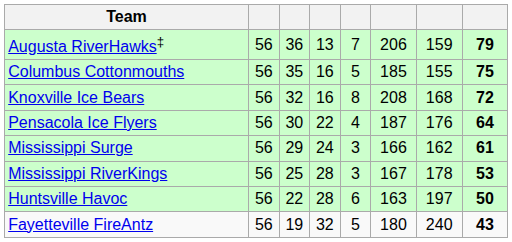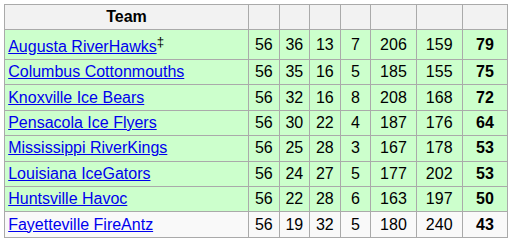- row: Mississippi Surge | 56 | 29 | 24 | 3 | 166 | 162 | 61
+ row: Louisiana IceGators | 56 | 24 | 27 | 5 | 177 | 202 | 53
